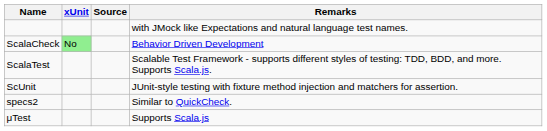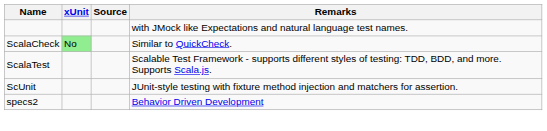ScalaCheck | Remarks: Behavior Driven Development -> Similar to QuickCheck.
specs2 | Remarks: Similar to QuickCheck. -> Behavior Driven Development
- row: μTest | Supports Scala.js
